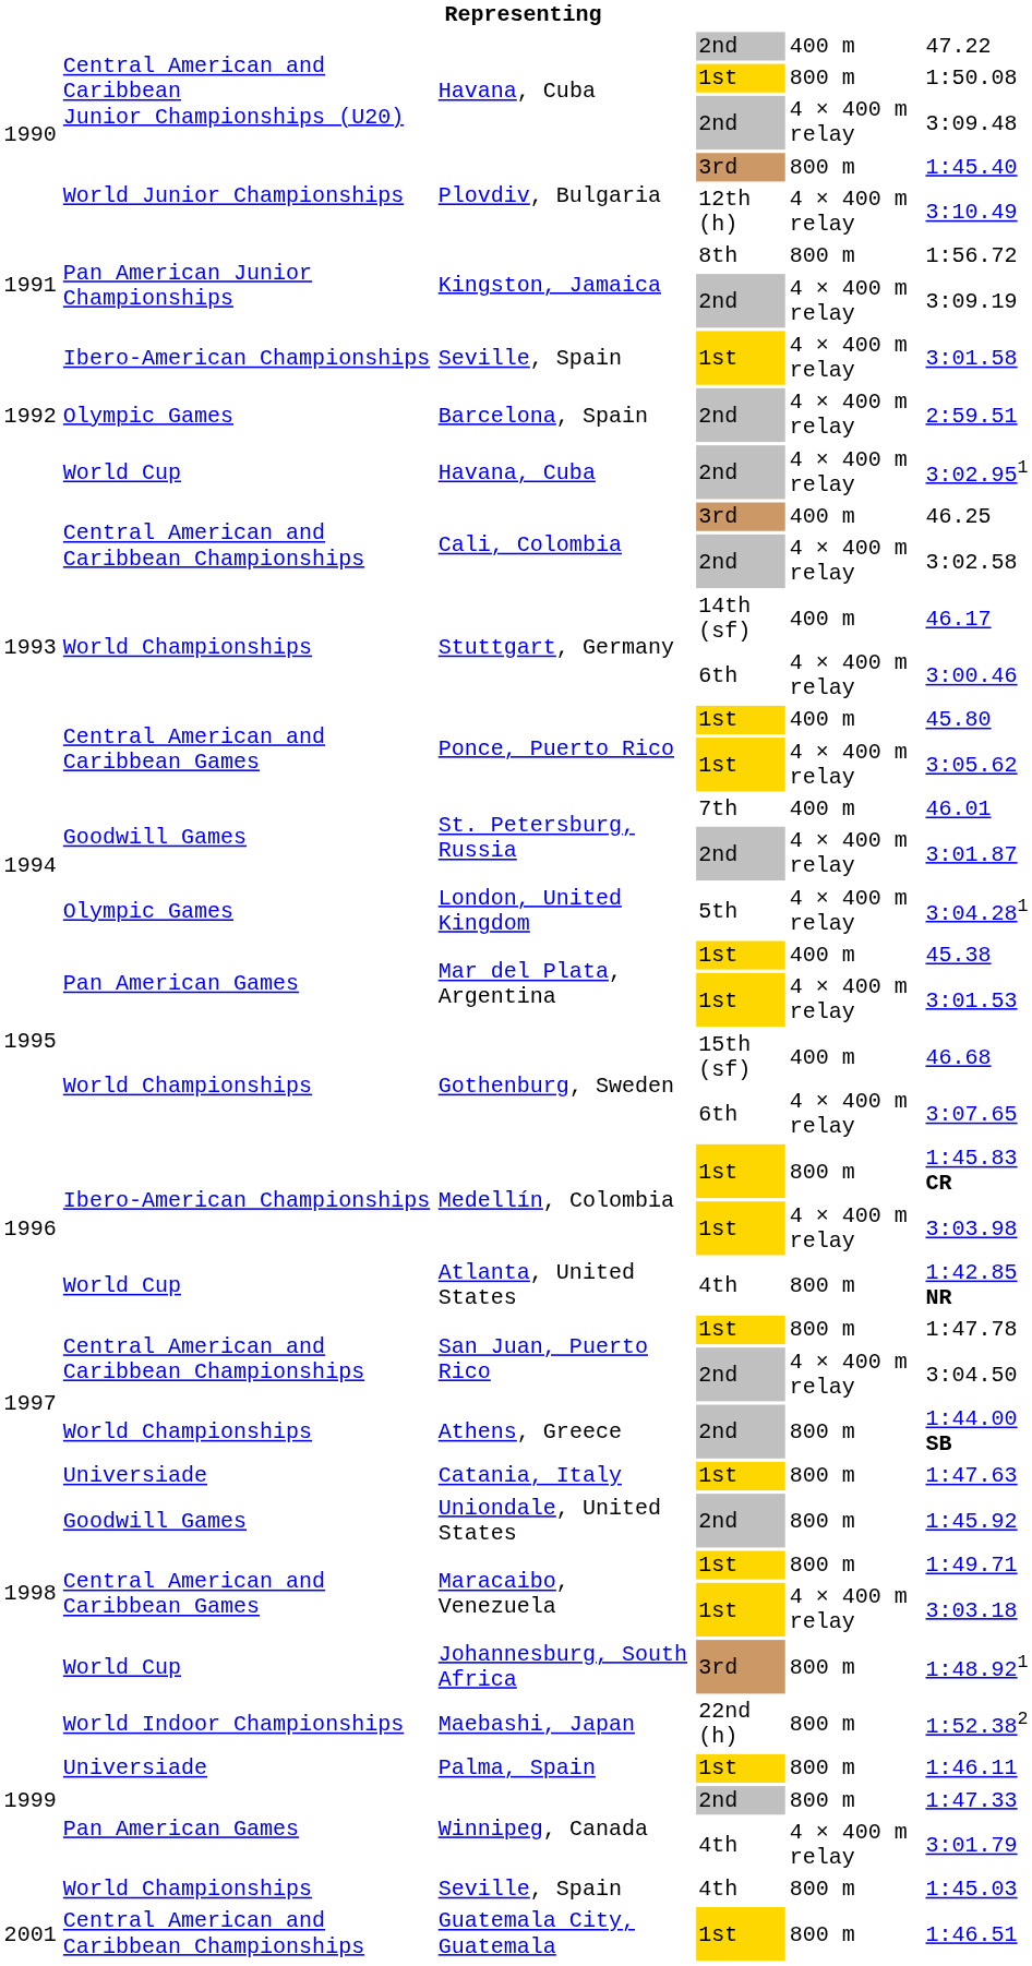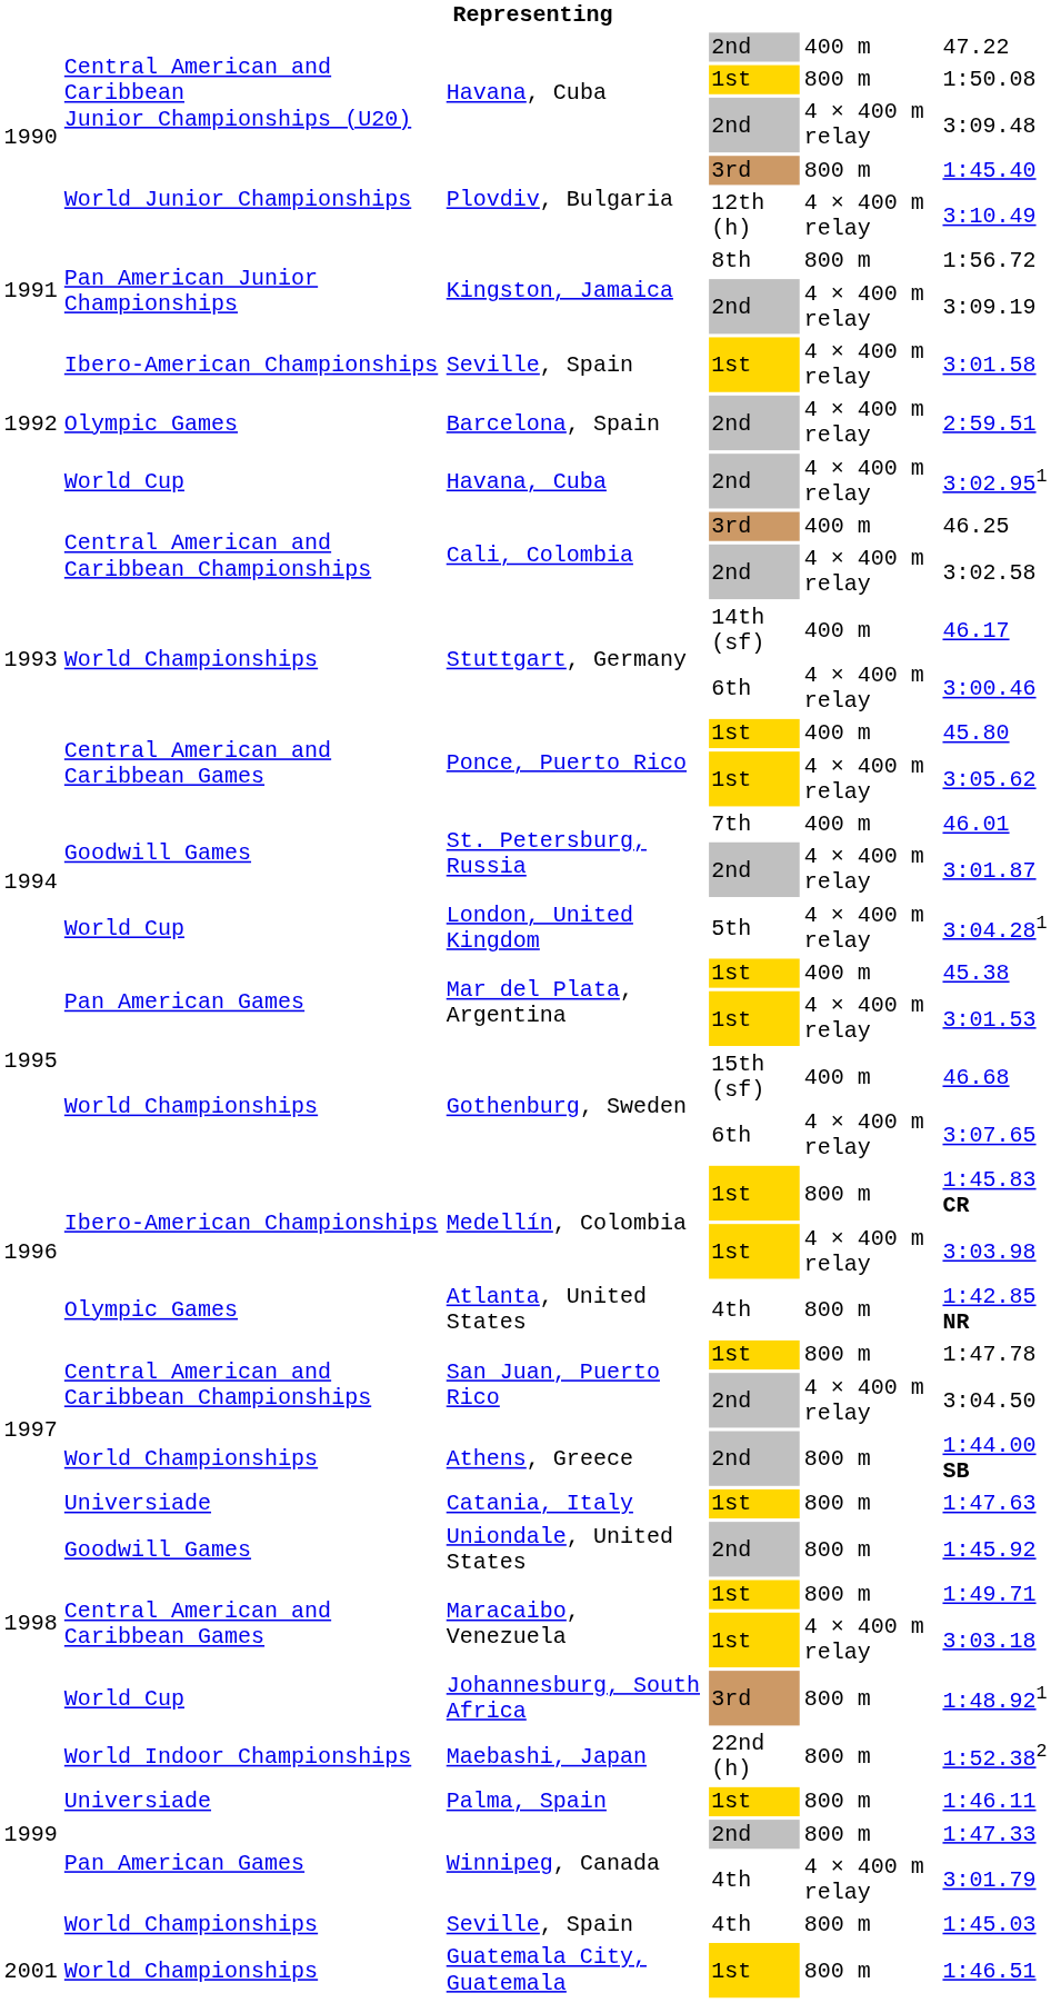London, United Kingdom | column 2: Olympic Games -> World Cup
Atlanta, United States | column 2: World Cup -> Olympic Games
Guatemala City, Guatemala | column 2: Central American and Caribbean Championships -> World Championships
